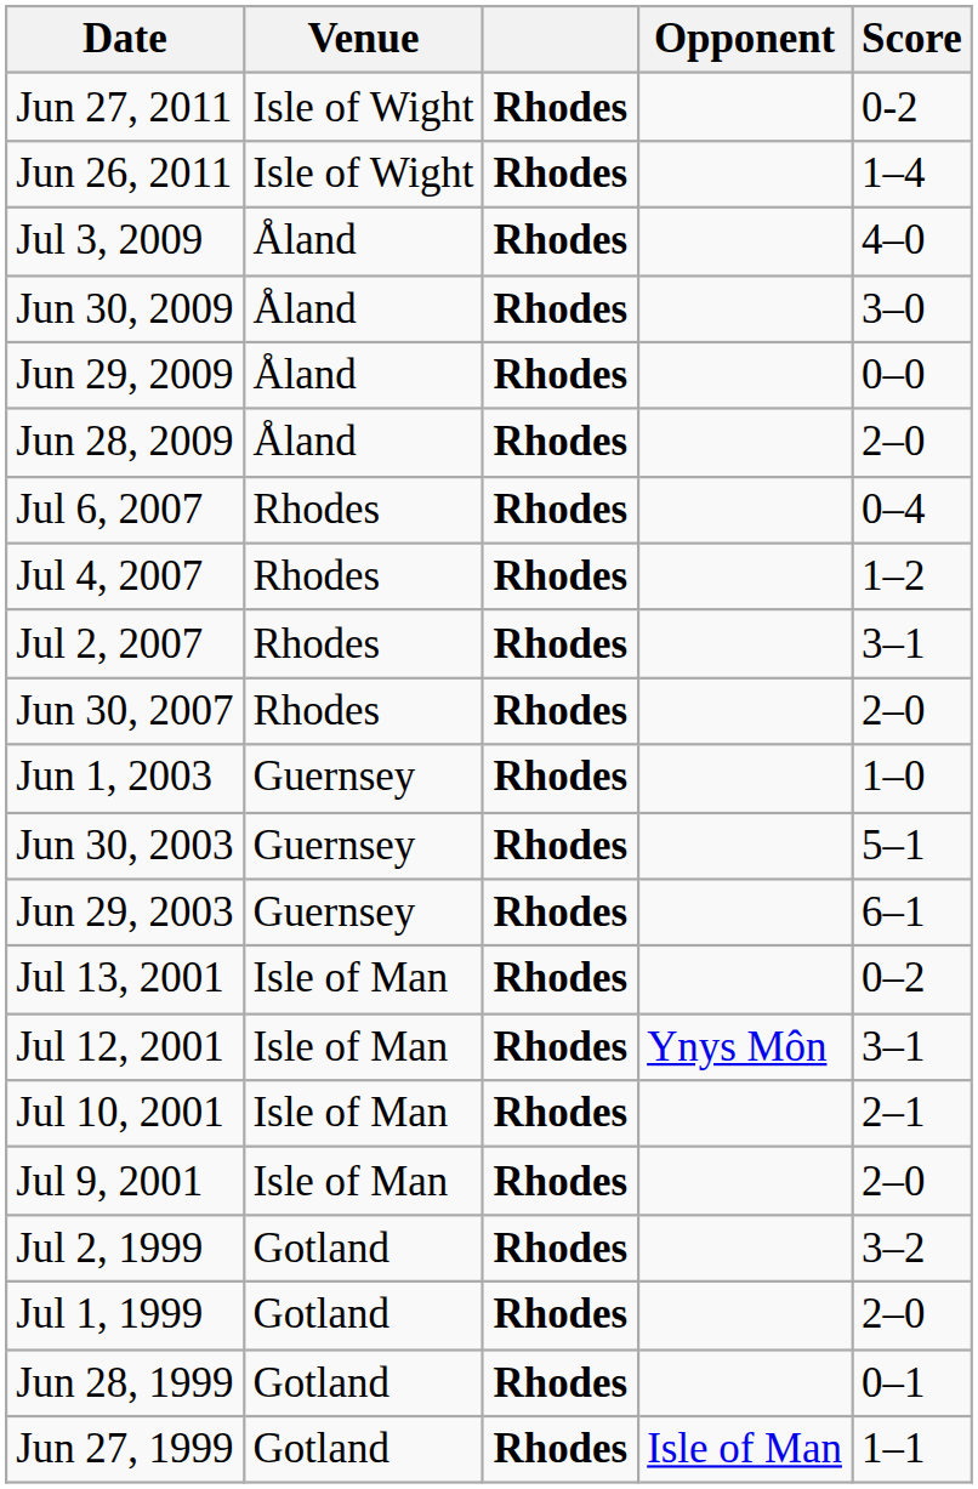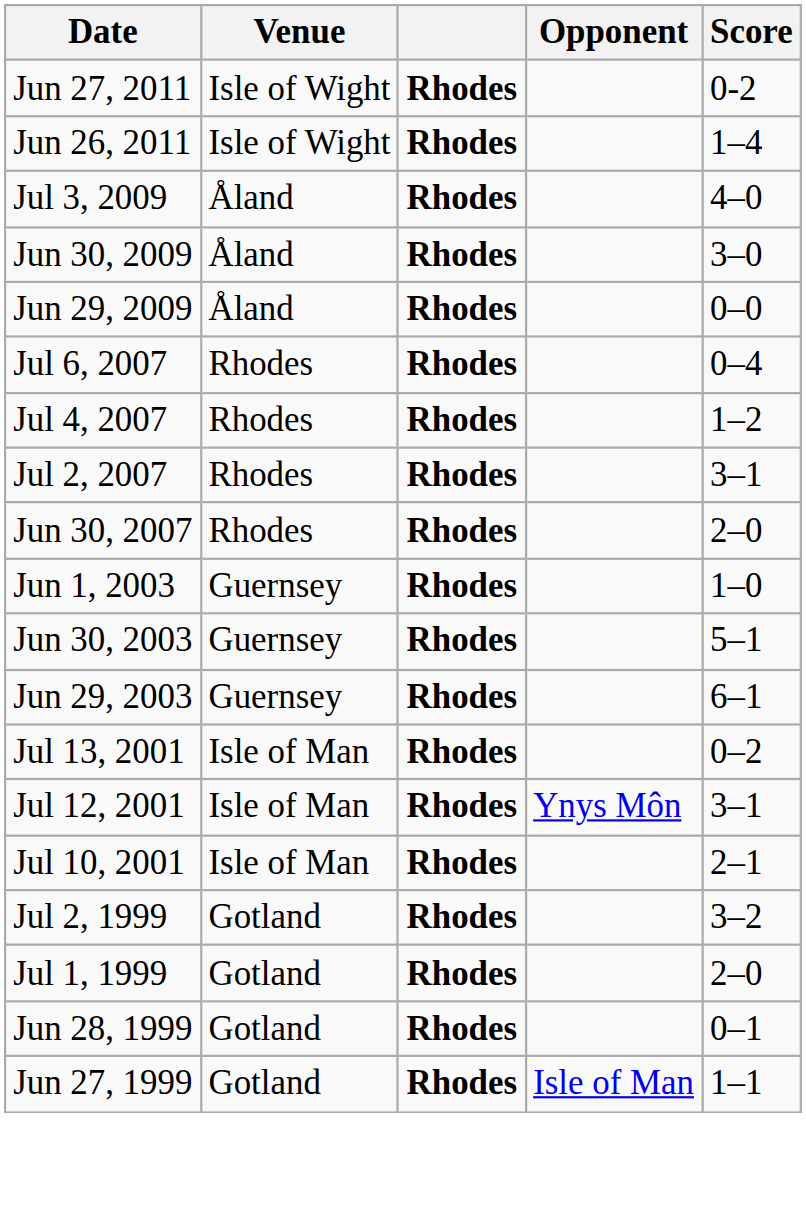- row: Jun 28, 2009 | Åland | Rhodes | 2–0
- row: Jul 9, 2001 | Isle of Man | Rhodes | 2–0
